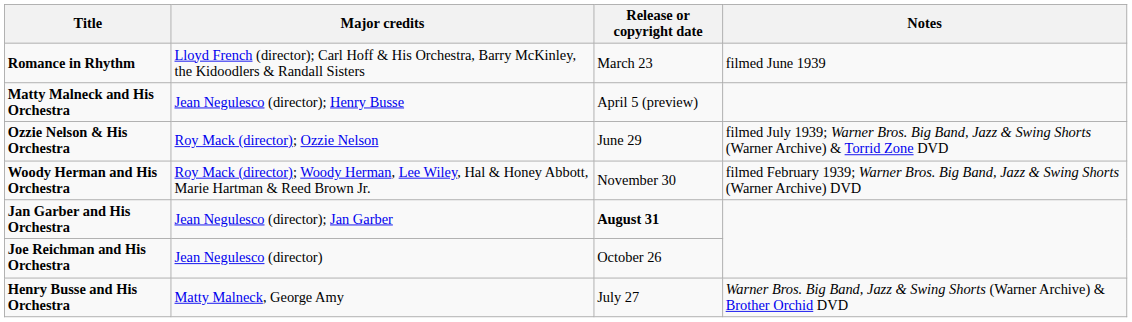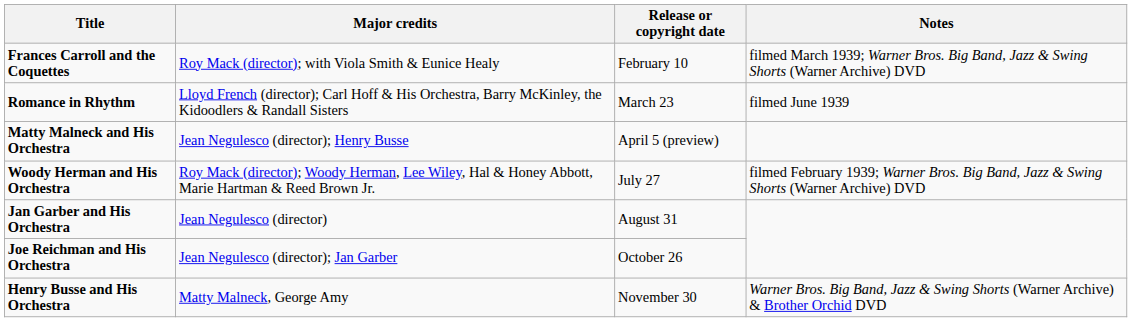+ row: Frances Carroll and the Coquettes | Roy Mack (director); with Viola Smith & Eunice Healy | February 10 | filmed March 1939; Warner Bros. Big Band, Jazz & Swing Shorts (Warner Archive) DVD
- row: Ozzie Nelson & His Orchestra | Roy Mack (director); Ozzie Nelson | June 29 | filmed July 1939; Warner Bros. Big Band, Jazz & Swing Shorts (Warner Archive) & Torrid Zone DVD
Woody Herman and His Orchestra | Release or copyright date: November 30 -> July 27
Jan Garber and His Orchestra | Major credits: Jean Negulesco (director); Jan Garber -> Jean Negulesco (director)
Jan Garber and His Orchestra | Release or copyright date: bold -> normal
Joe Reichman and His Orchestra | Major credits: Jean Negulesco (director) -> Jean Negulesco (director); Jan Garber
Henry Busse and His Orchestra | Release or copyright date: July 27 -> November 30
